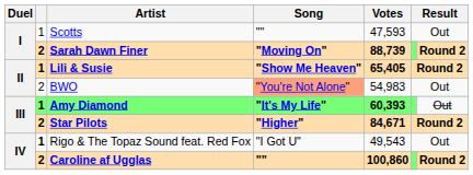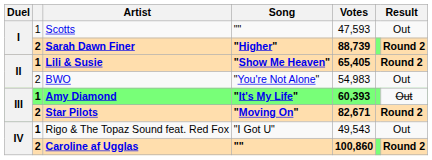Sarah Dawn Finer | Song: "Moving On" -> "Higher"
BWO | Song: lightsalmon background -> no background
Star Pilots | Song: "Higher" -> "Moving On"
Star Pilots | Votes: 84,671 -> 82,671
